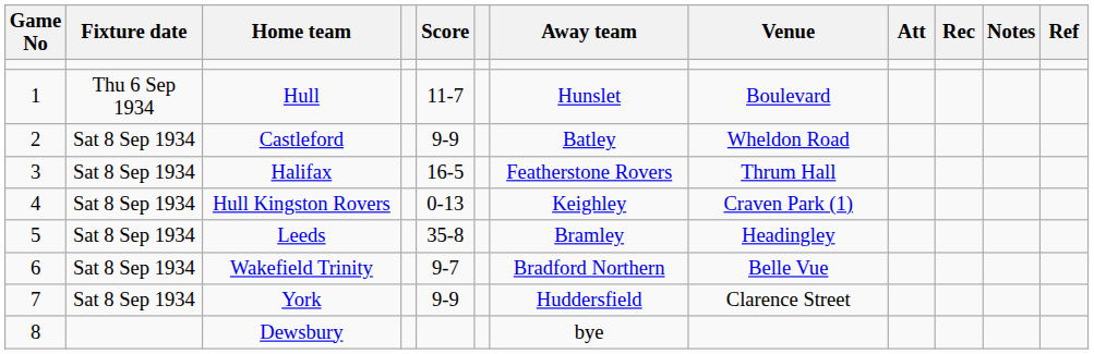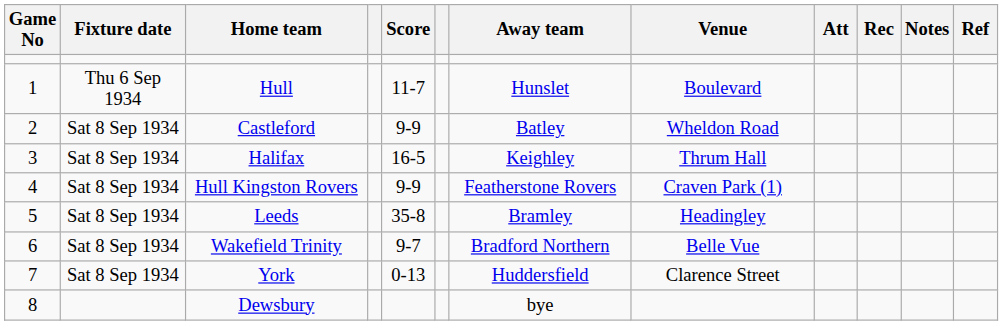Halifax | Away team: Featherstone Rovers -> Keighley
Hull Kingston Rovers | Score: 0-13 -> 9-9
Hull Kingston Rovers | Away team: Keighley -> Featherstone Rovers
York | Score: 9-9 -> 0-13
